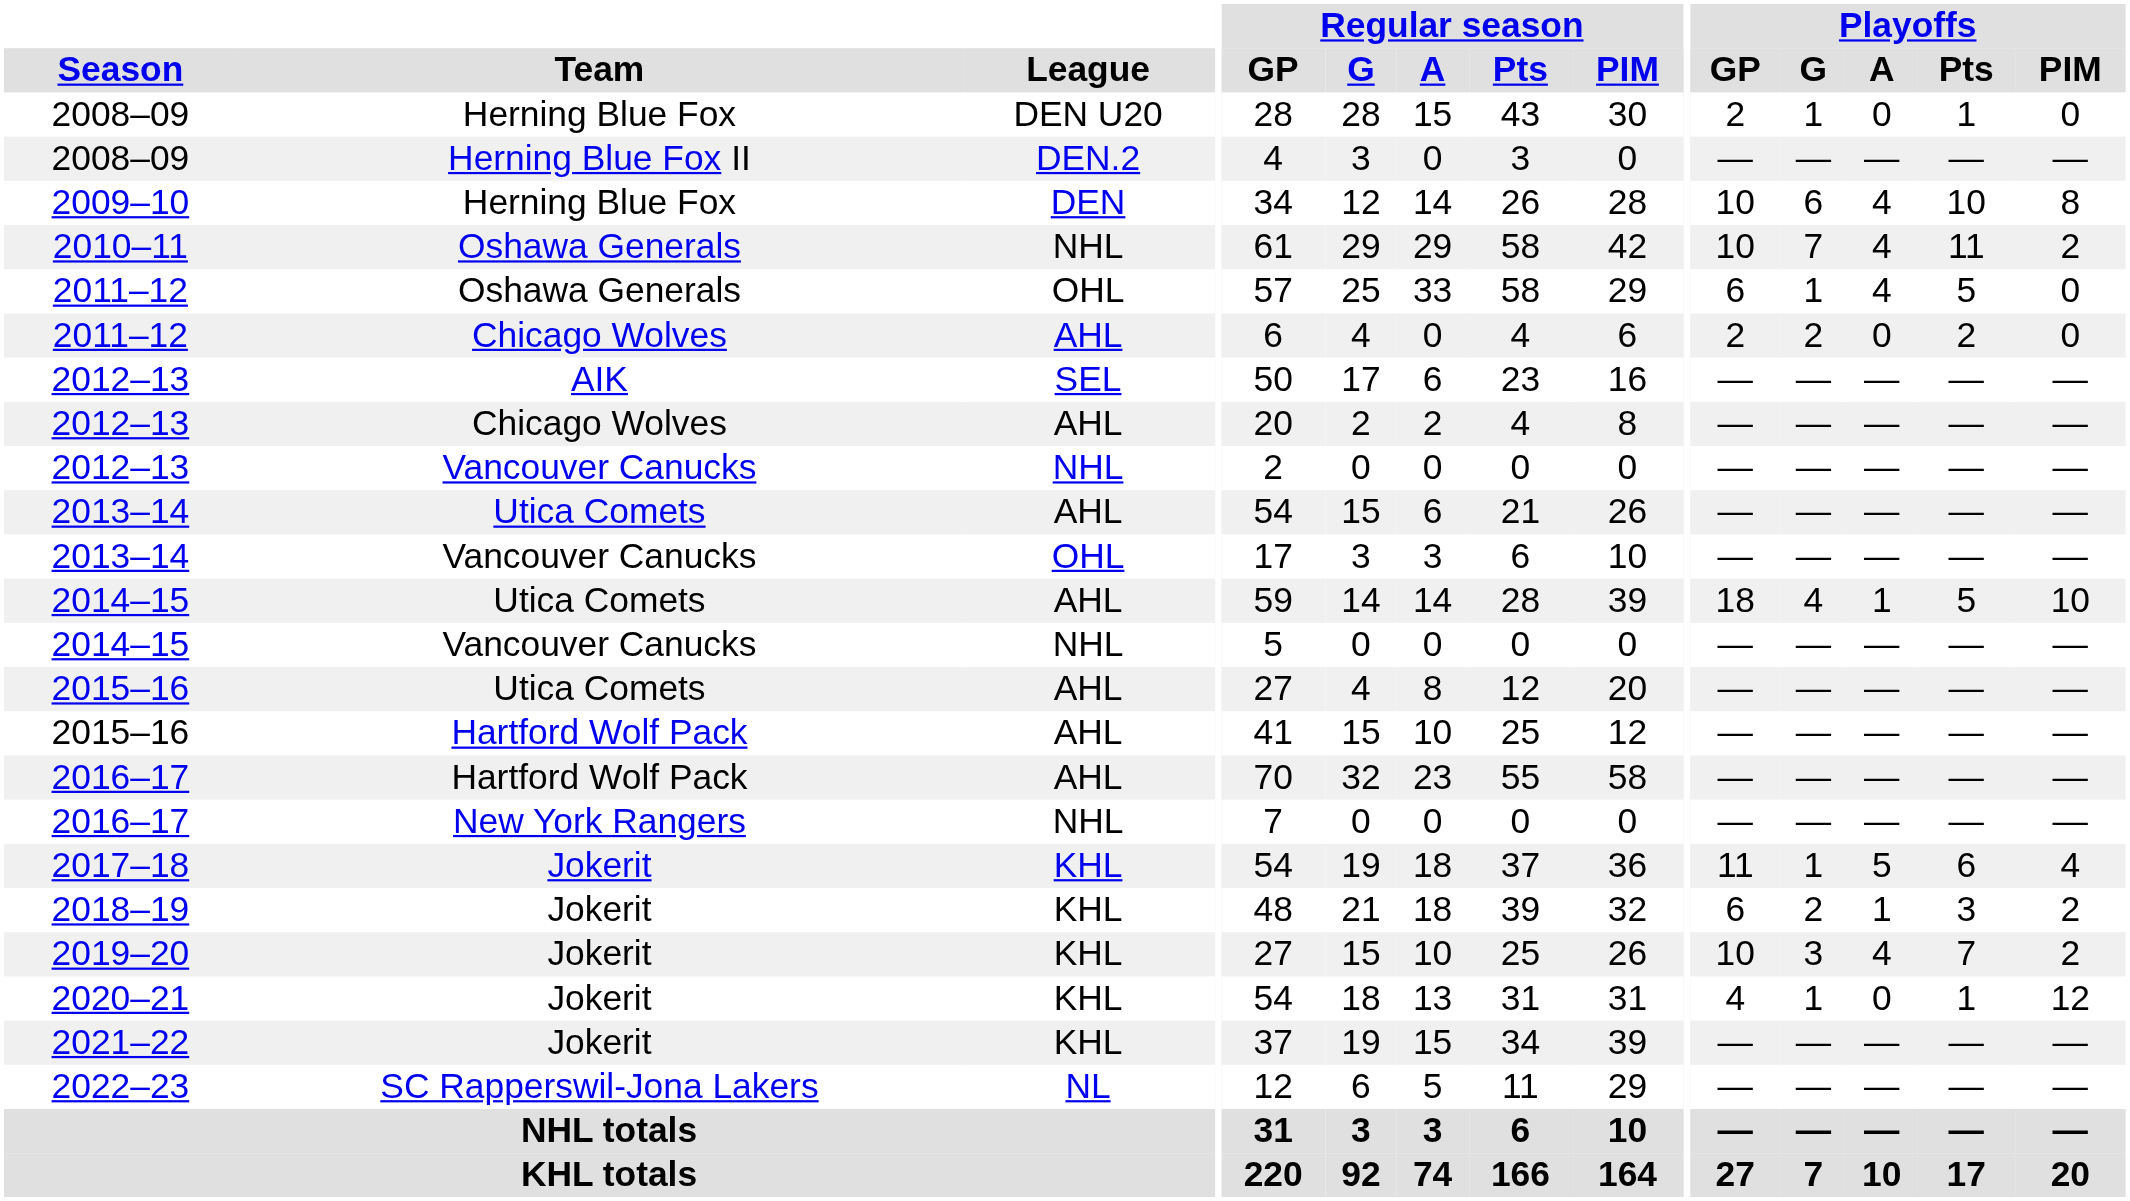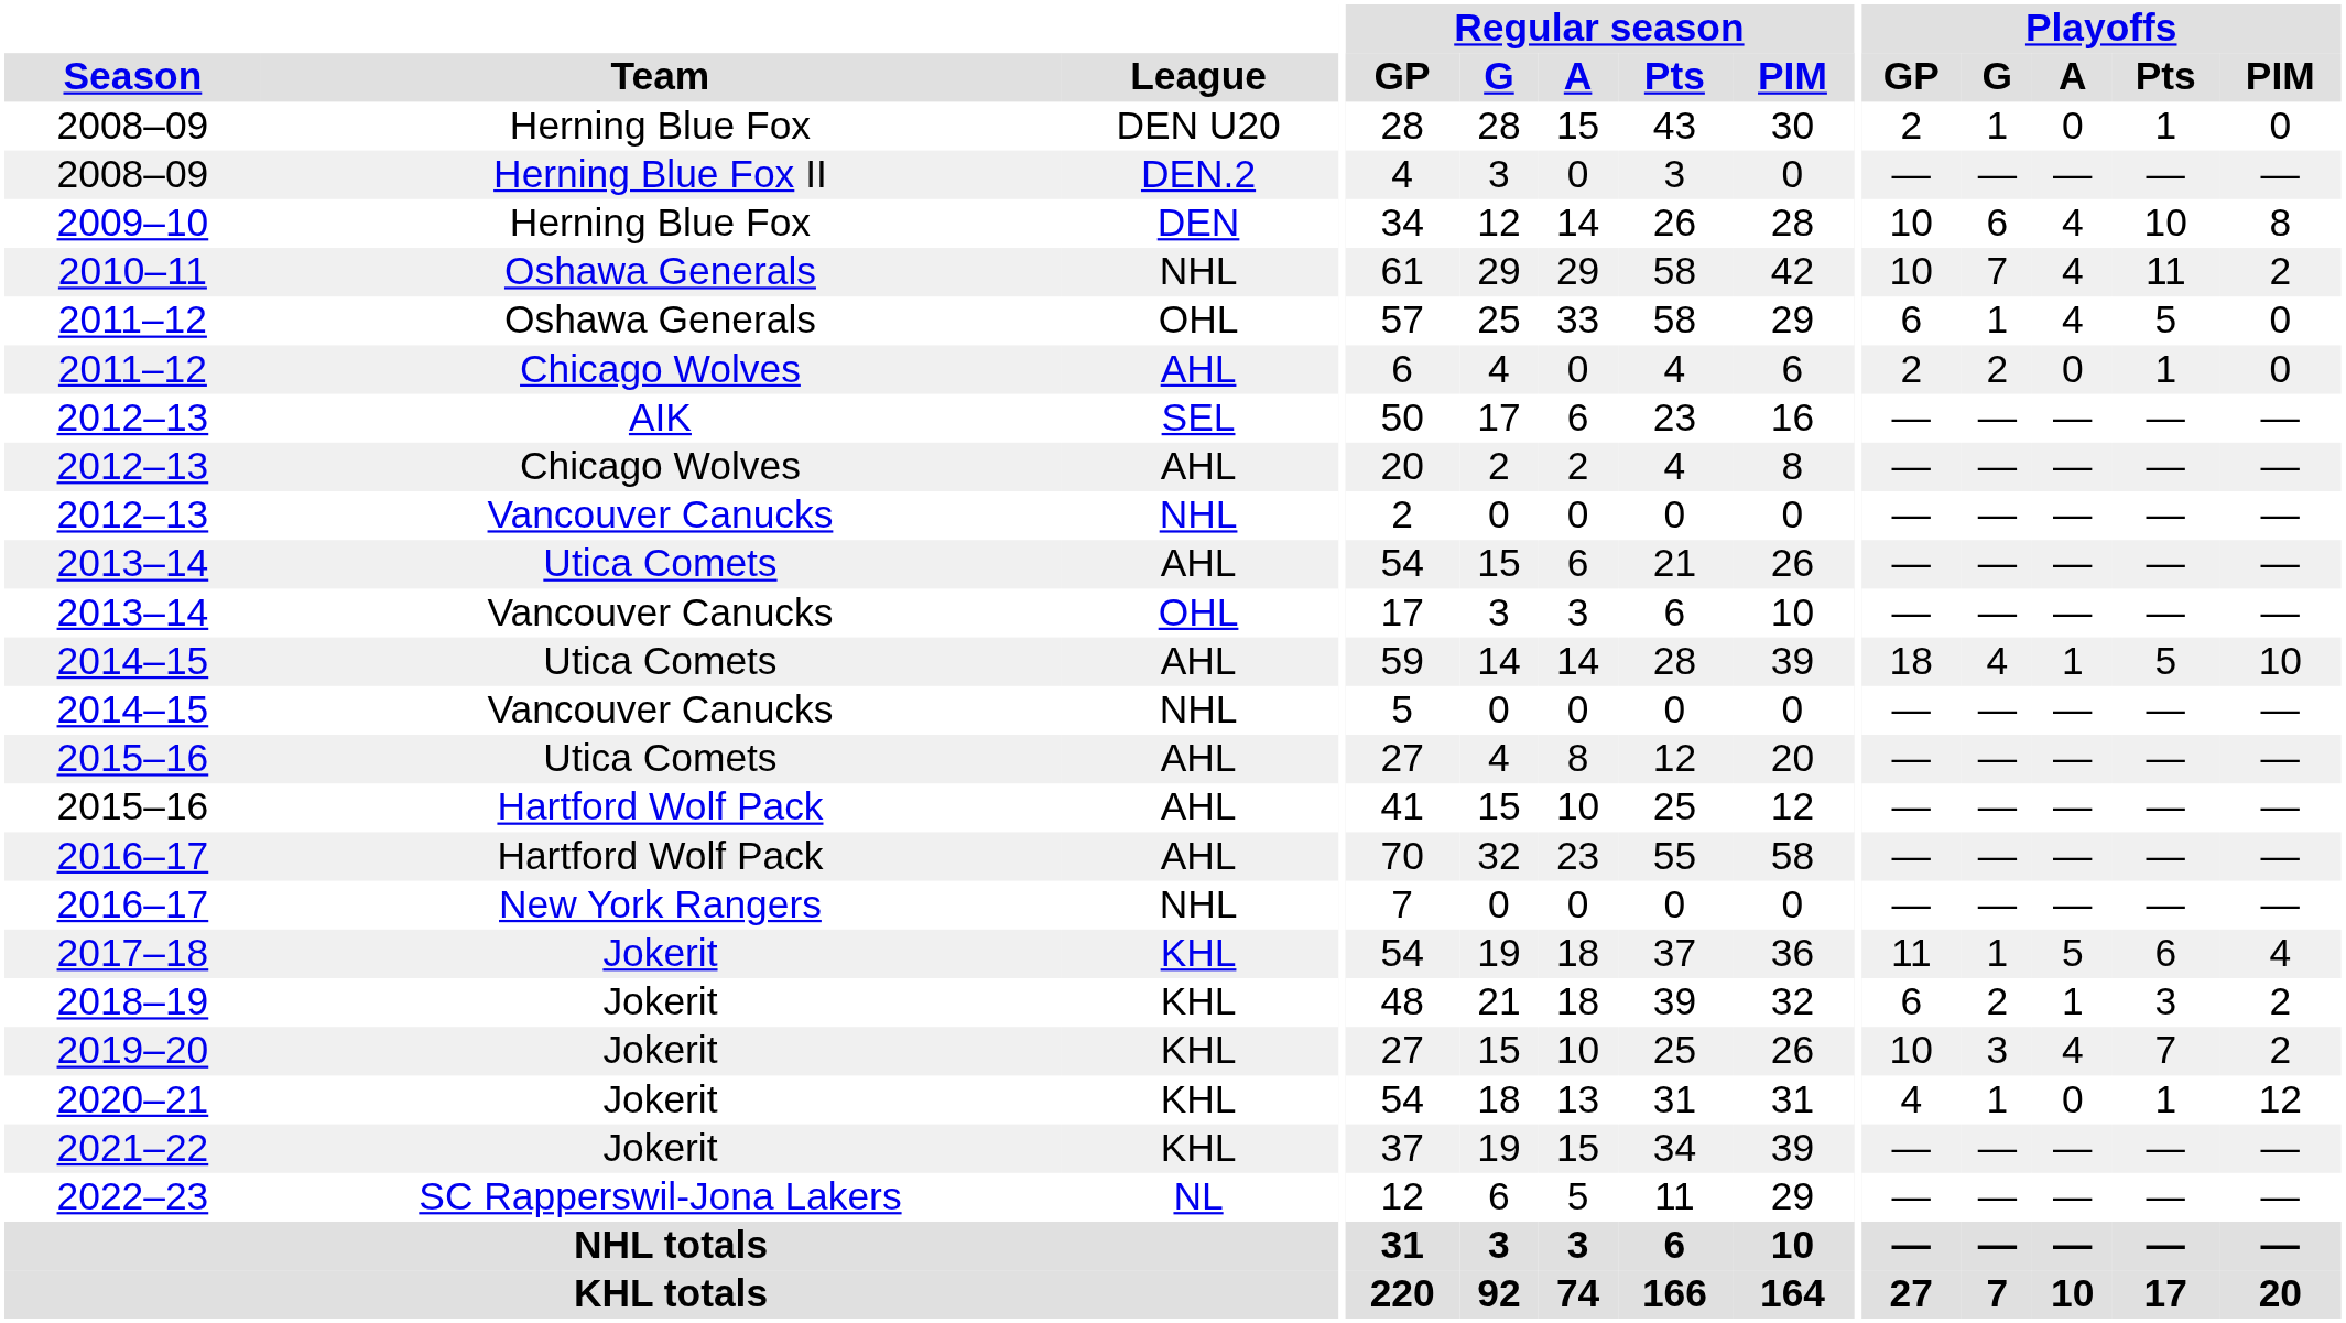2011–12 / Chicago Wolves | Playoffs / Pts: 2 -> 1
